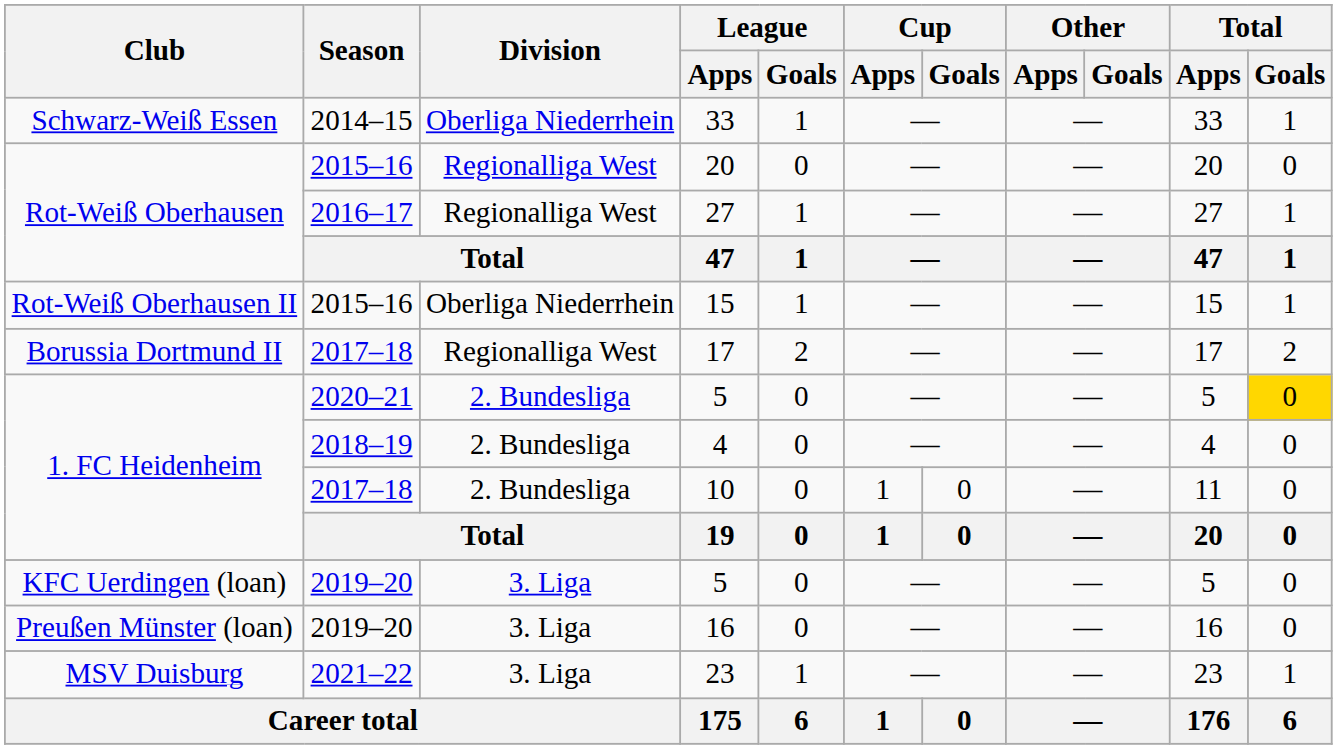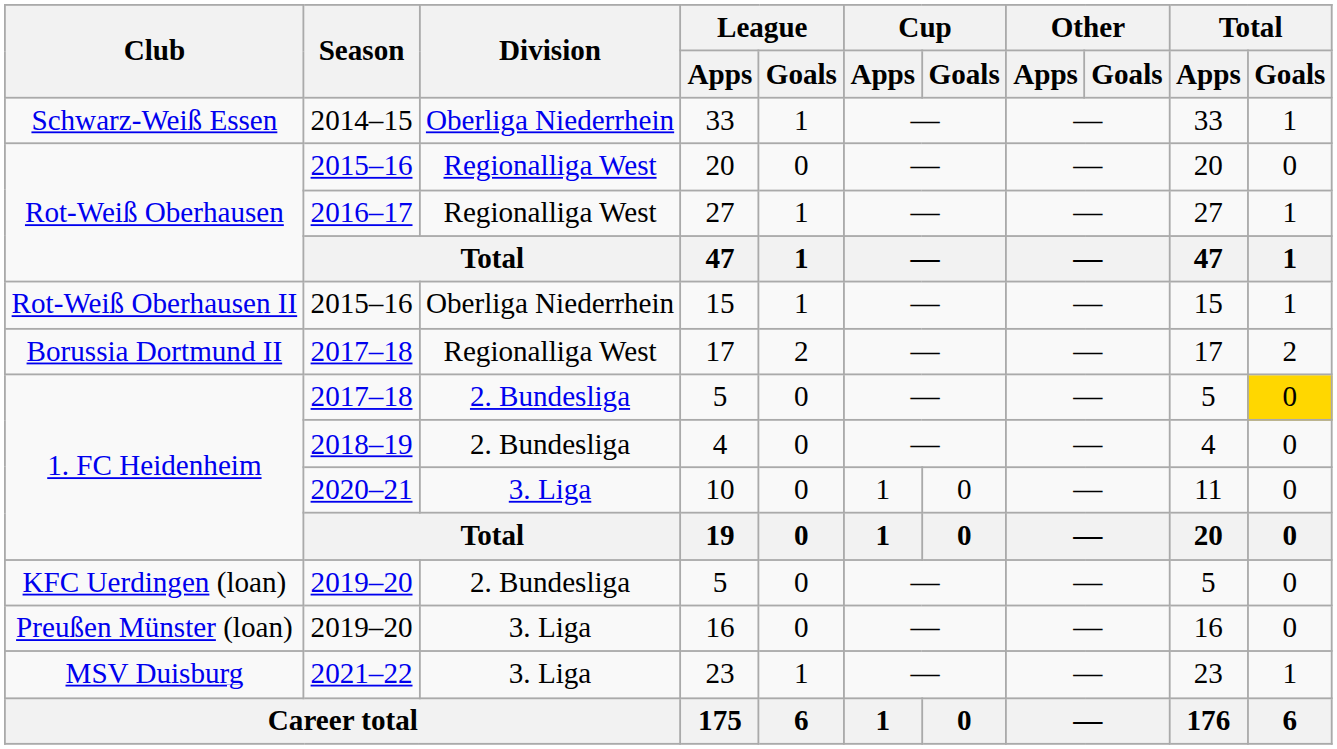1. FC Heidenheim / 5 | Season: 2020–21 -> 2017–18
10 | Season: 2017–18 -> 2020–21
10 | Division: 2. Bundesliga -> 3. Liga
KFC Uerdingen (loan) / 5 | Division: 3. Liga -> 2. Bundesliga
